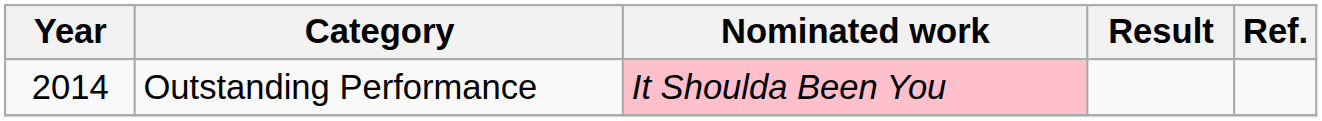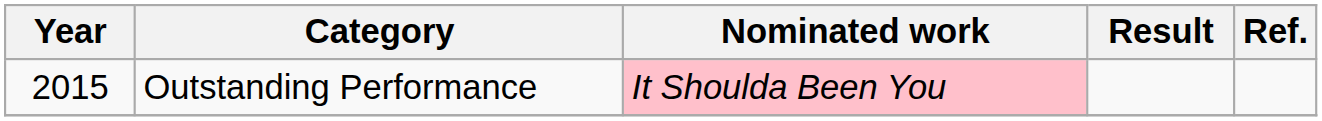Outstanding Performance | Year: 2014 -> 2015
